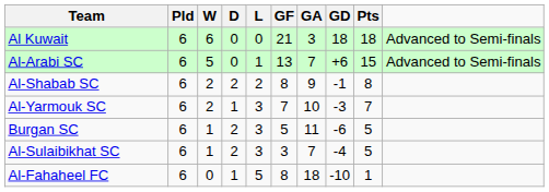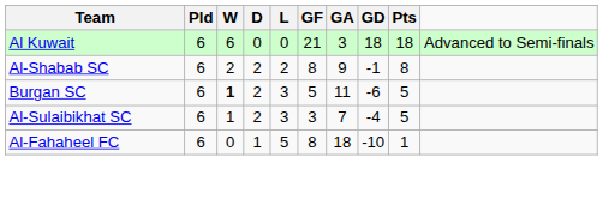- row: Al-Arabi SC | 6 | 5 | 0 | 1 | 13 | 7 | +6 | 15 | Advanced to Semi-finals
- row: Al-Yarmouk SC | 6 | 2 | 1 | 3 | 7 | 10 | -3 | 7
Burgan SC | W: normal -> bold
